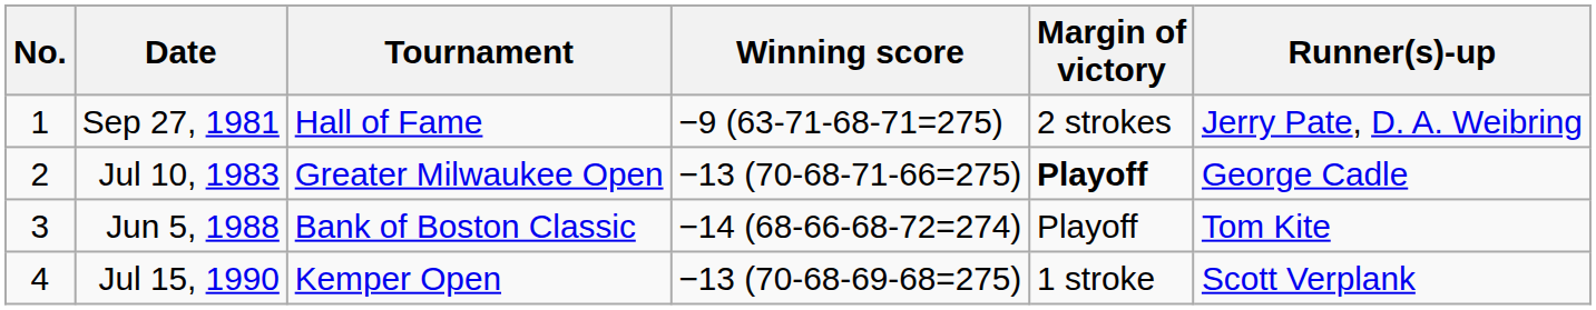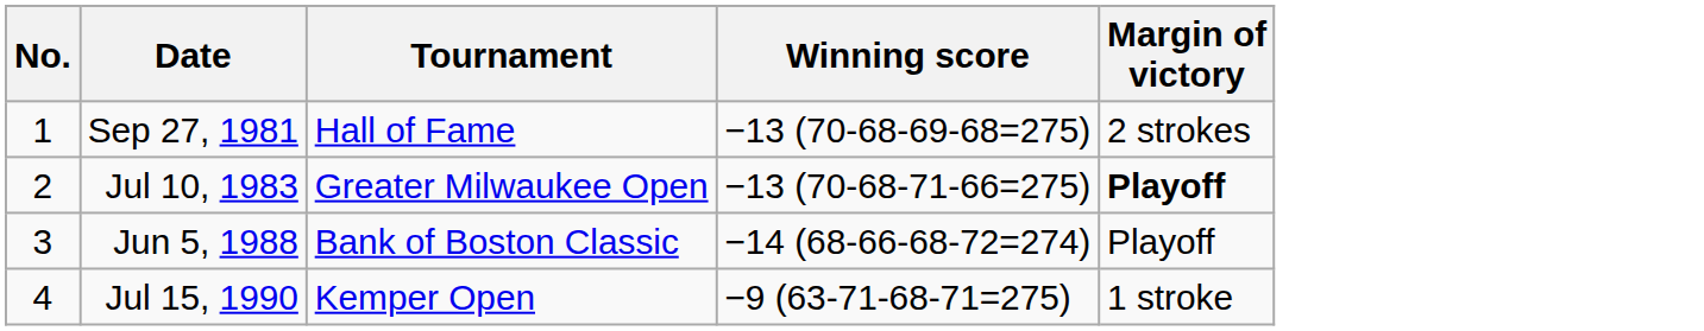- column: Runner(s)-up | Jerry Pate, D. A. Weibring | George Cadle | Tom Kite | Scott Verplank
Sep 27, 1981 | Winning score: −9 (63-71-68-71=275) -> −13 (70-68-69-68=275)
Jul 15, 1990 | Winning score: −13 (70-68-69-68=275) -> −9 (63-71-68-71=275)
